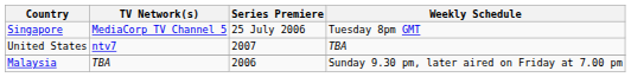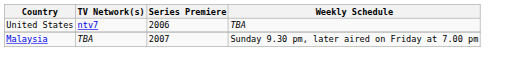- row: Singapore | MediaCorp TV Channel 5 | 25 July 2006 | Tuesday 8pm GMT
United States | Series Premiere: 2007 -> 2006
Malaysia | Series Premiere: 2006 -> 2007
